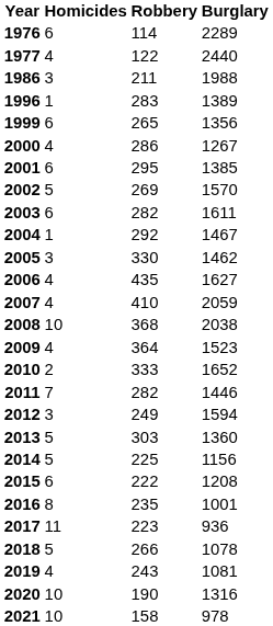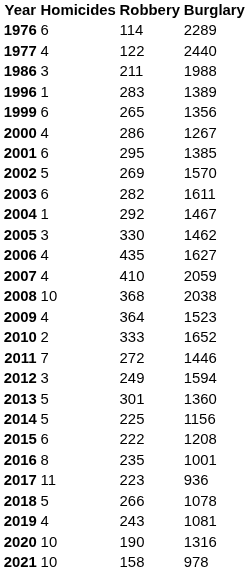2011 | Robbery: 282 -> 272
2013 | Robbery: 303 -> 301
